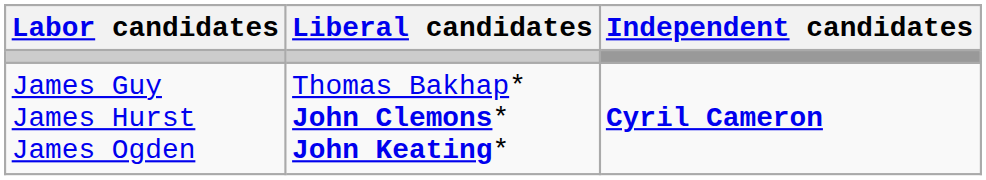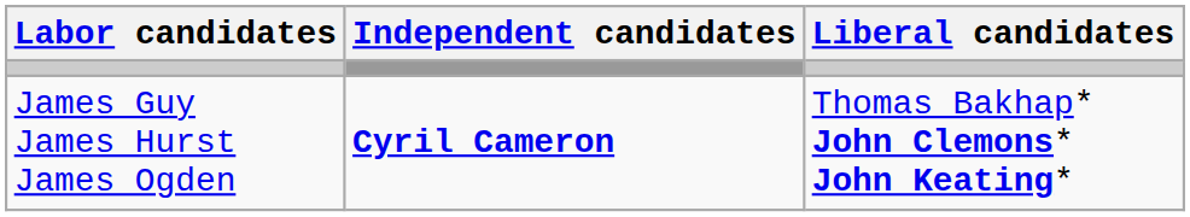columns swapped: Liberal candidates <-> Independent candidates
